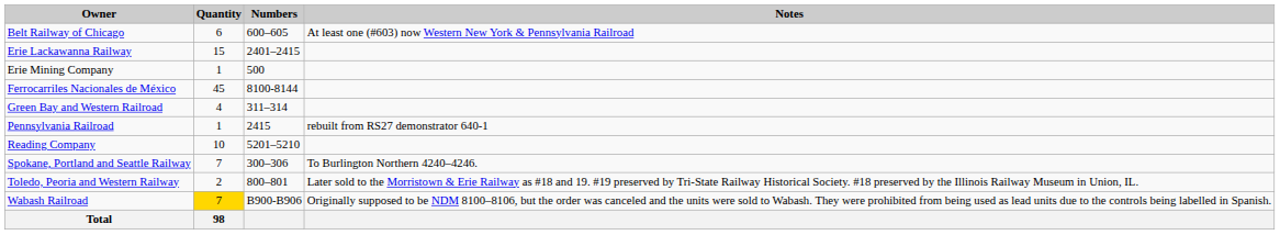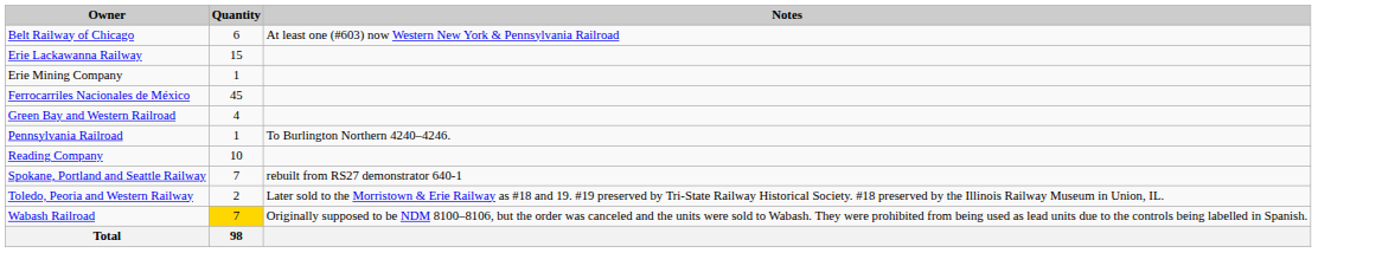- column: Numbers | 600–605 | 2401–2415 | 500 | 8100-8144 | 311–314 | 2415 | 5201–5210 | 300–306 | 800–801 | B900-B906
Pennsylvania Railroad | Notes: rebuilt from RS27 demonstrator 640-1 -> To Burlington Northern 4240–4246.
Spokane, Portland and Seattle Railway | Notes: To Burlington Northern 4240–4246. -> rebuilt from RS27 demonstrator 640-1
